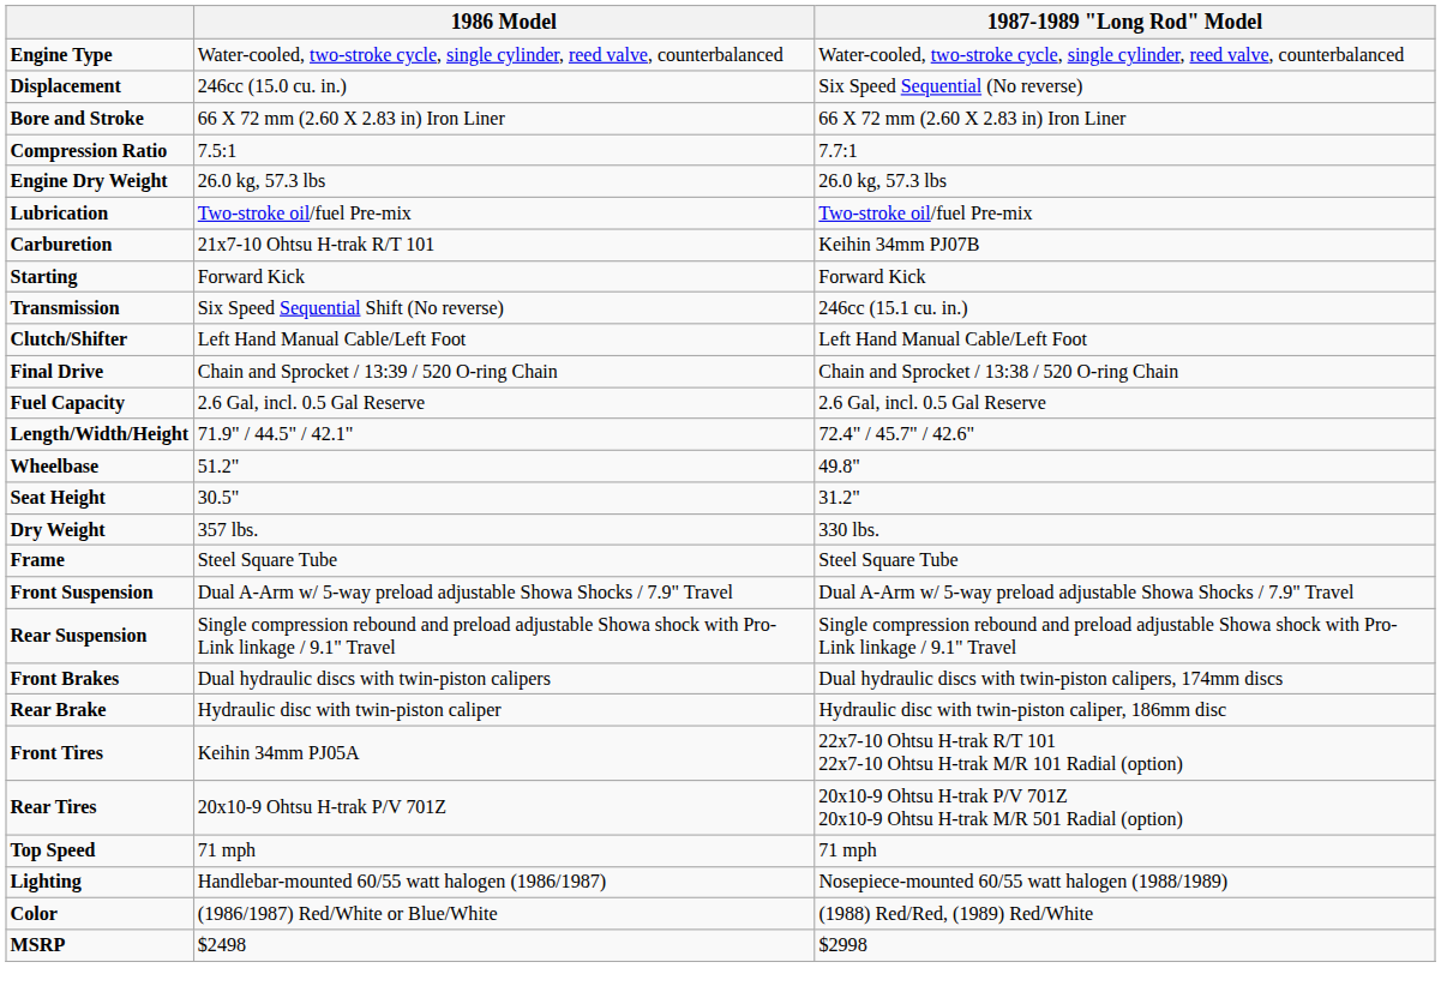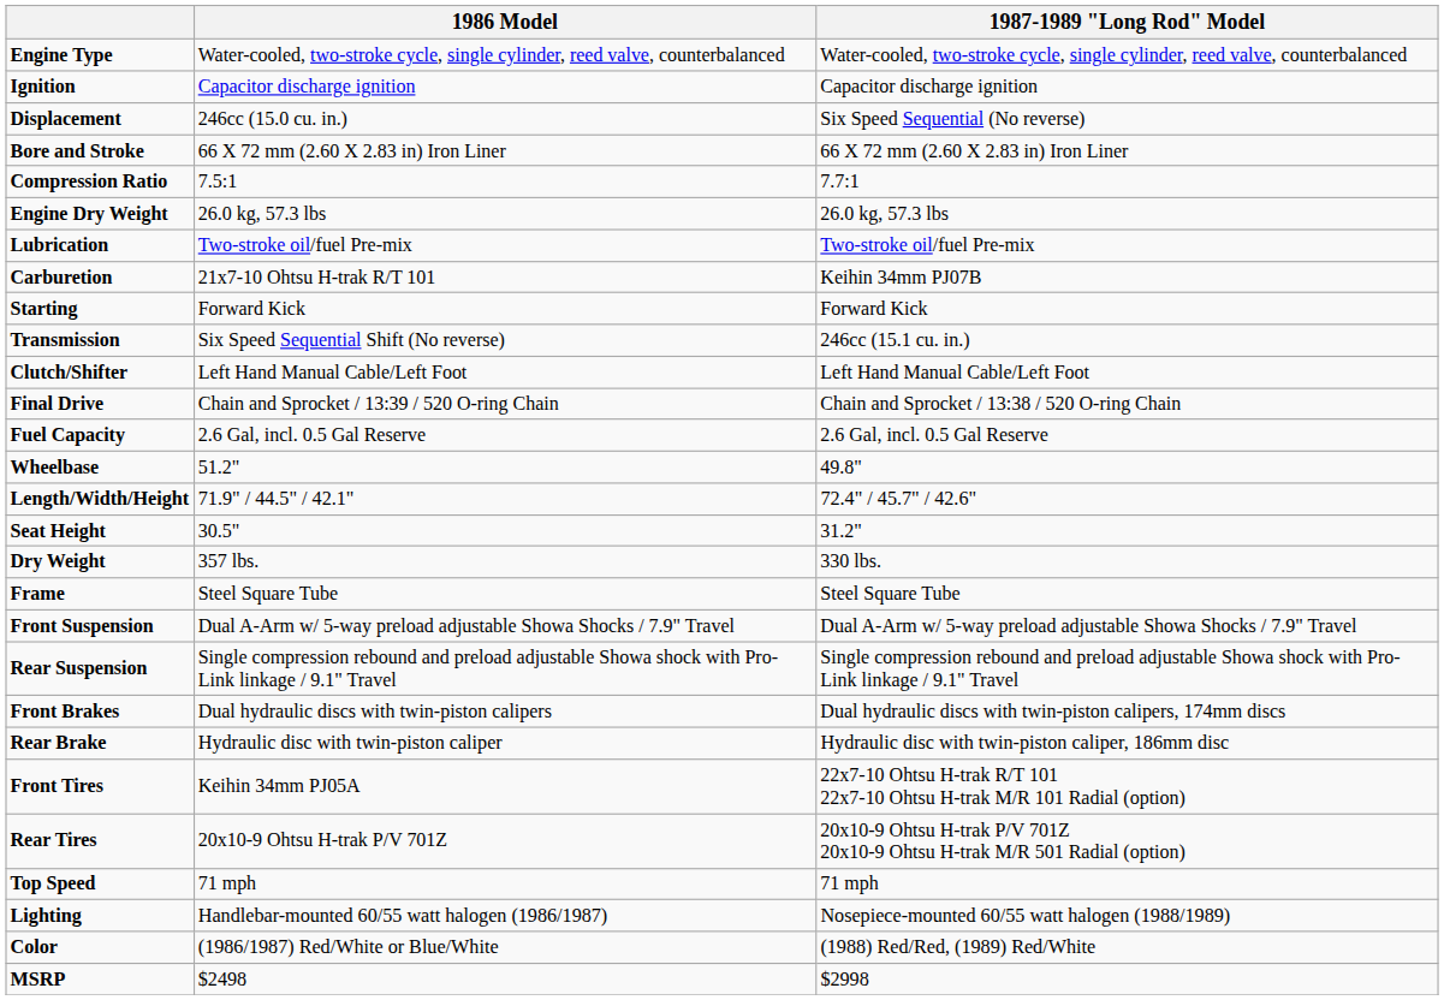+ row: Ignition | Capacitor discharge ignition | Capacitor discharge ignition
rows swapped: Wheelbase <-> Length/Width/Height
